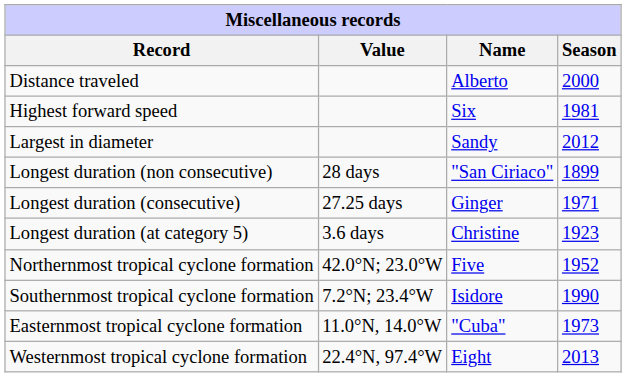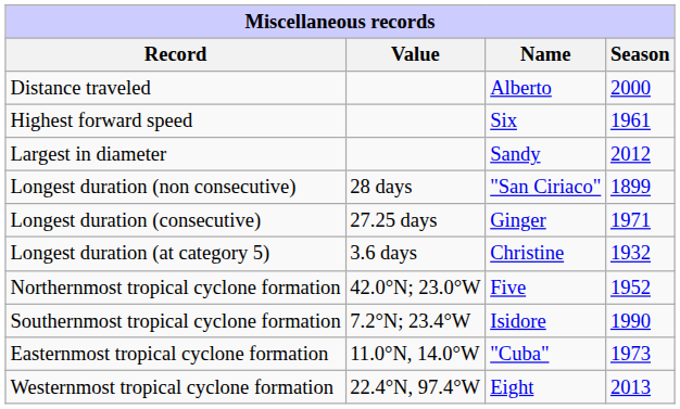Highest forward speed | Season: 1981 -> 1961
Longest duration (at category 5) | Season: 1923 -> 1932
